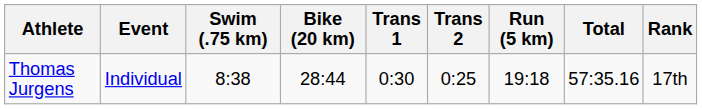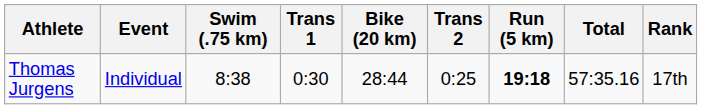columns swapped: Trans 1 <-> Bike (20 km)
Thomas Jurgens | Run (5 km): normal -> bold
